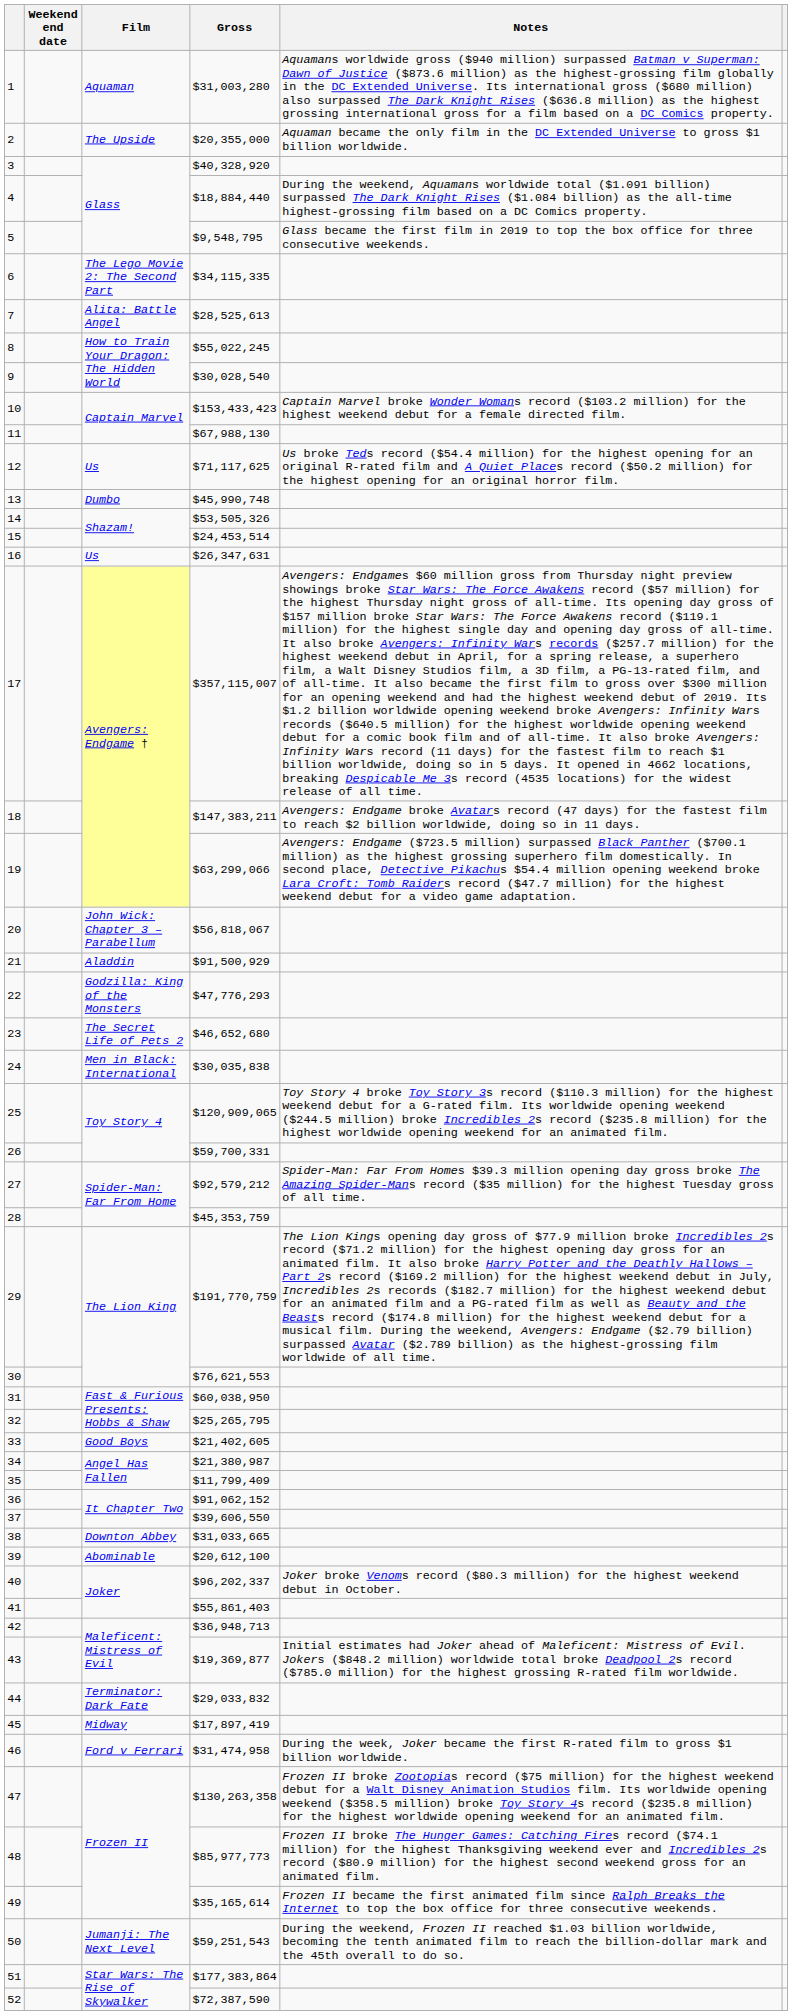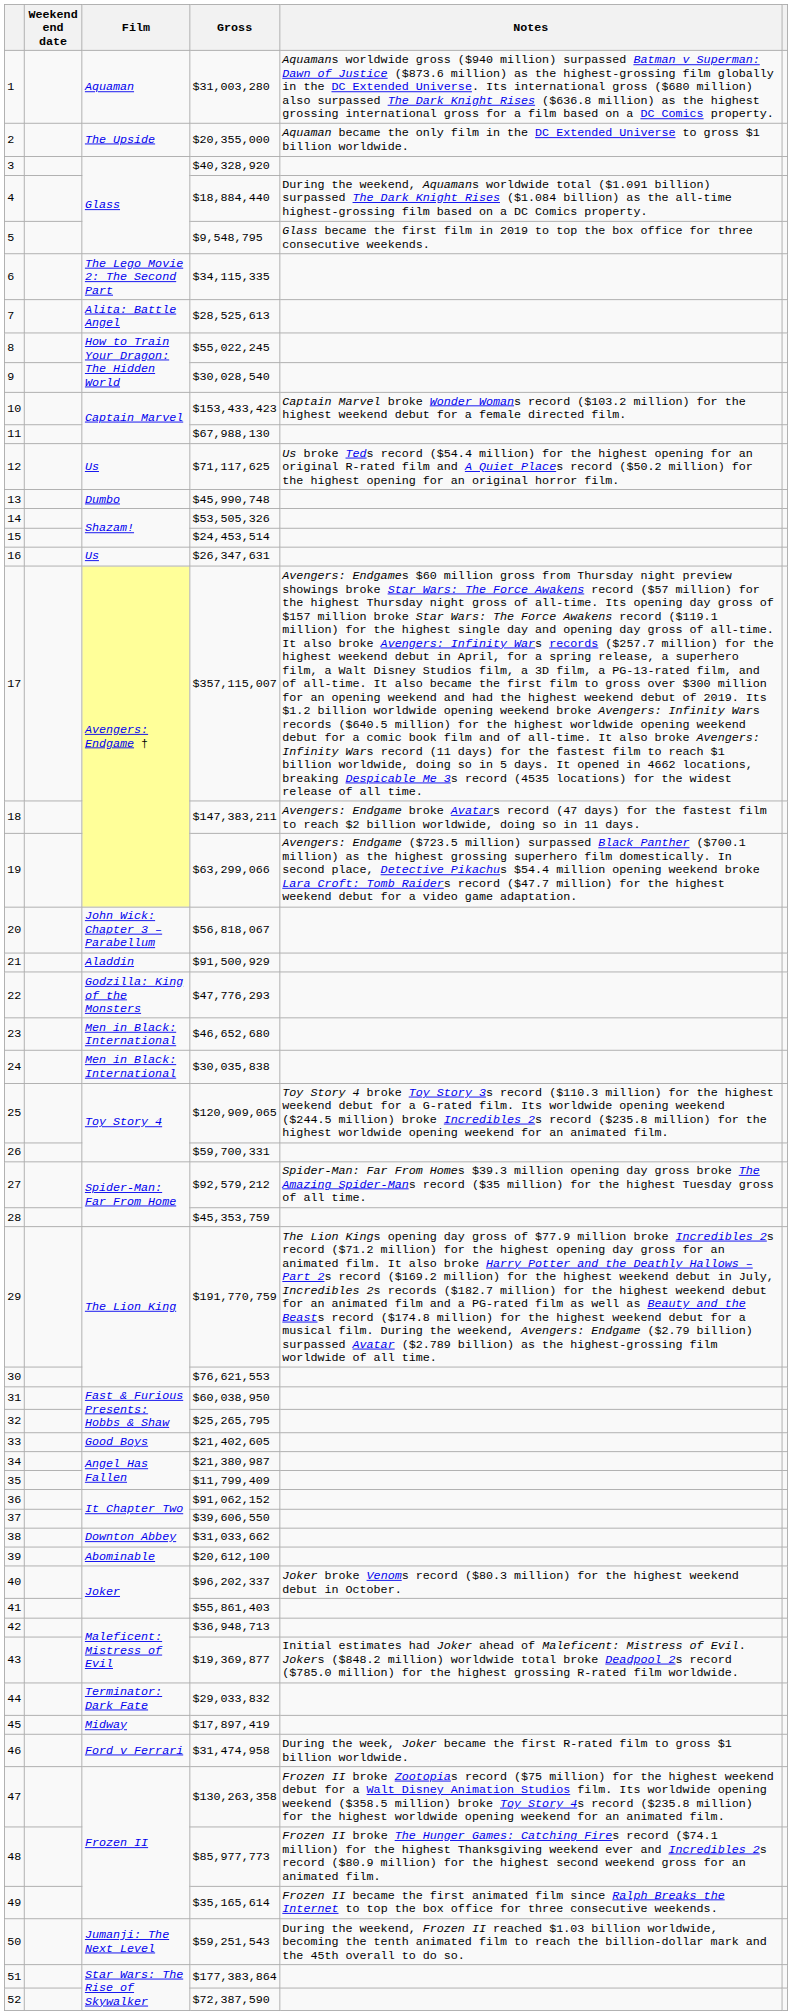23 | Film: The Secret Life of Pets 2 -> Men in Black: International
38 | Gross: $31,033,665 -> $31,033,662
